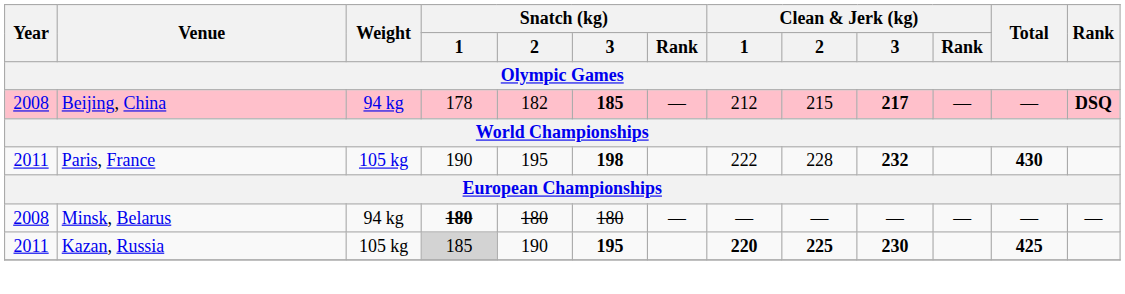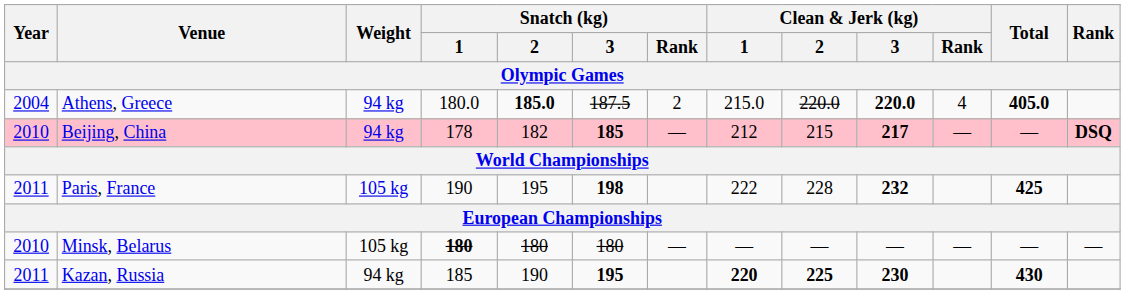+ row: 2004 | Athens, Greece | 94 kg | 180.0 | 185.0 | 187.5 | 2 | 215.0 | 220.0 | 220.0 | 4 | 405.0
Beijing, China | Year: 2008 -> 2010
Paris, France | Total: 430 -> 425
Minsk, Belarus | Year: 2008 -> 2010
Minsk, Belarus | Weight: 94 kg -> 105 kg
Kazan, Russia | Weight: 105 kg -> 94 kg
Kazan, Russia | Snatch (kg) / 1: lightgrey background -> no background
Kazan, Russia | Total: 425 -> 430
